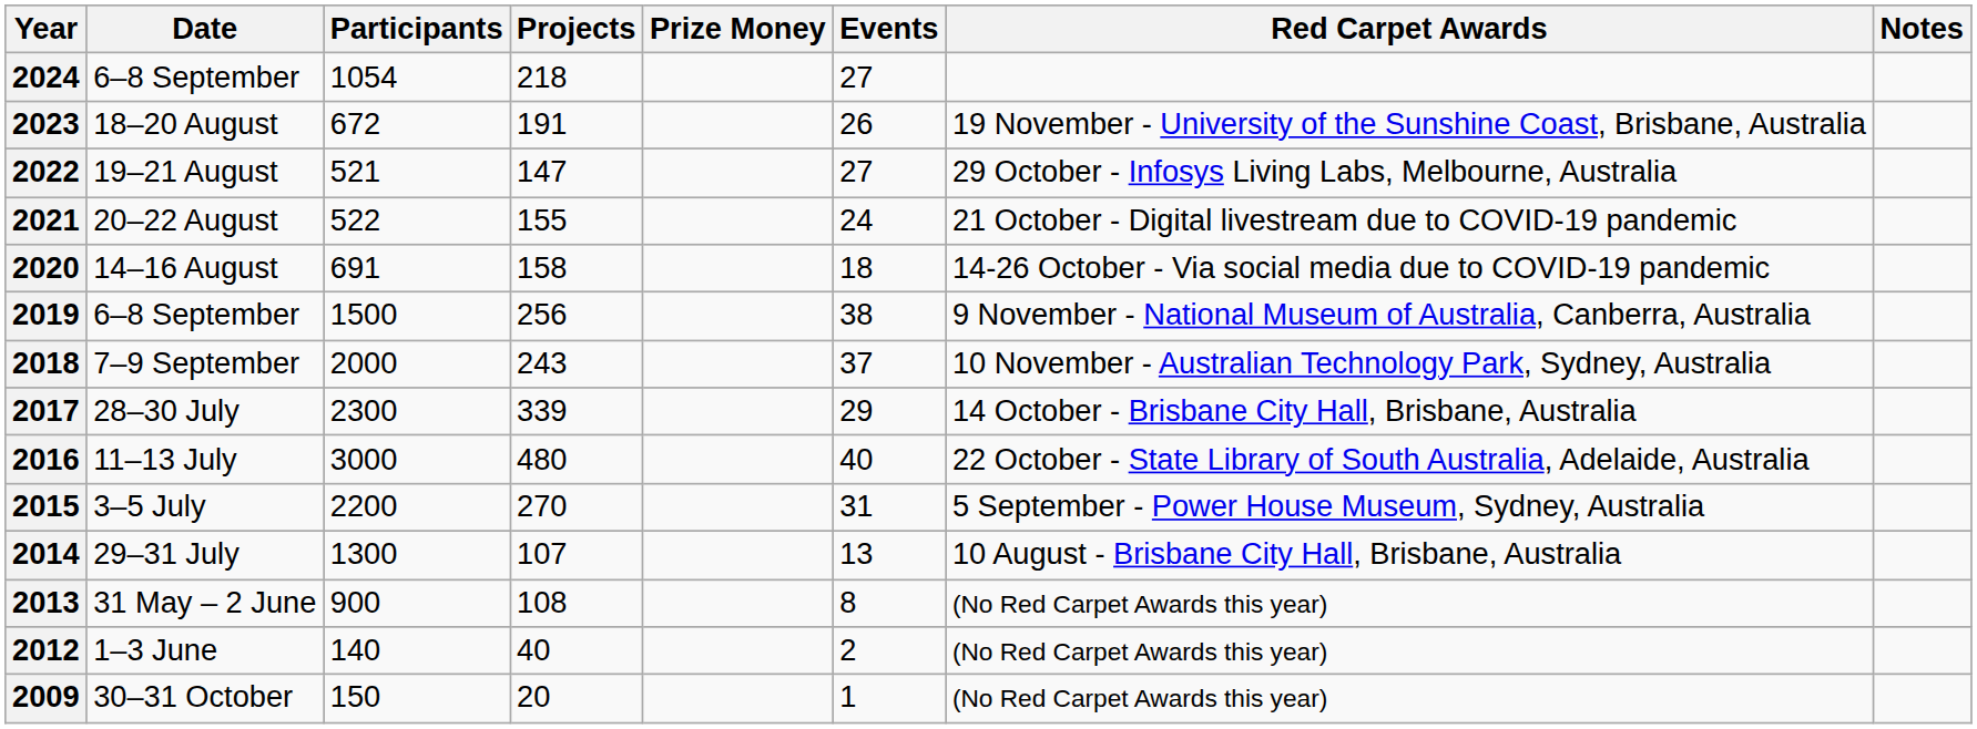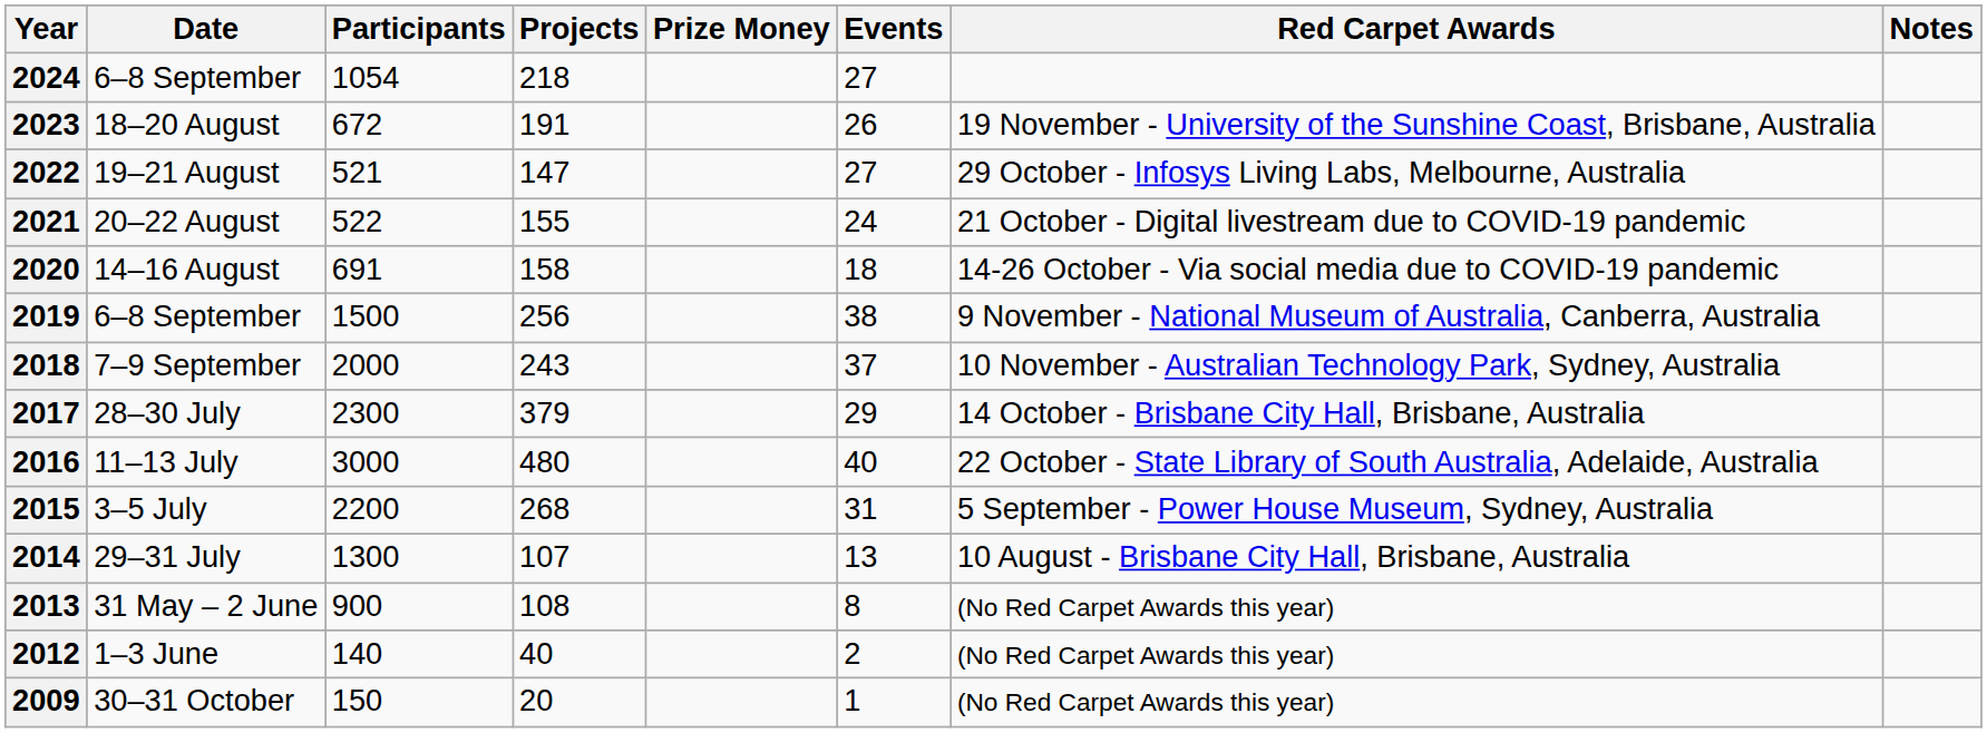2017 | Projects: 339 -> 379
2015 | Projects: 270 -> 268
